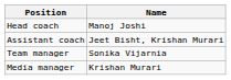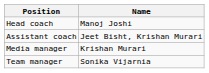rows swapped: Media manager <-> Team manager
